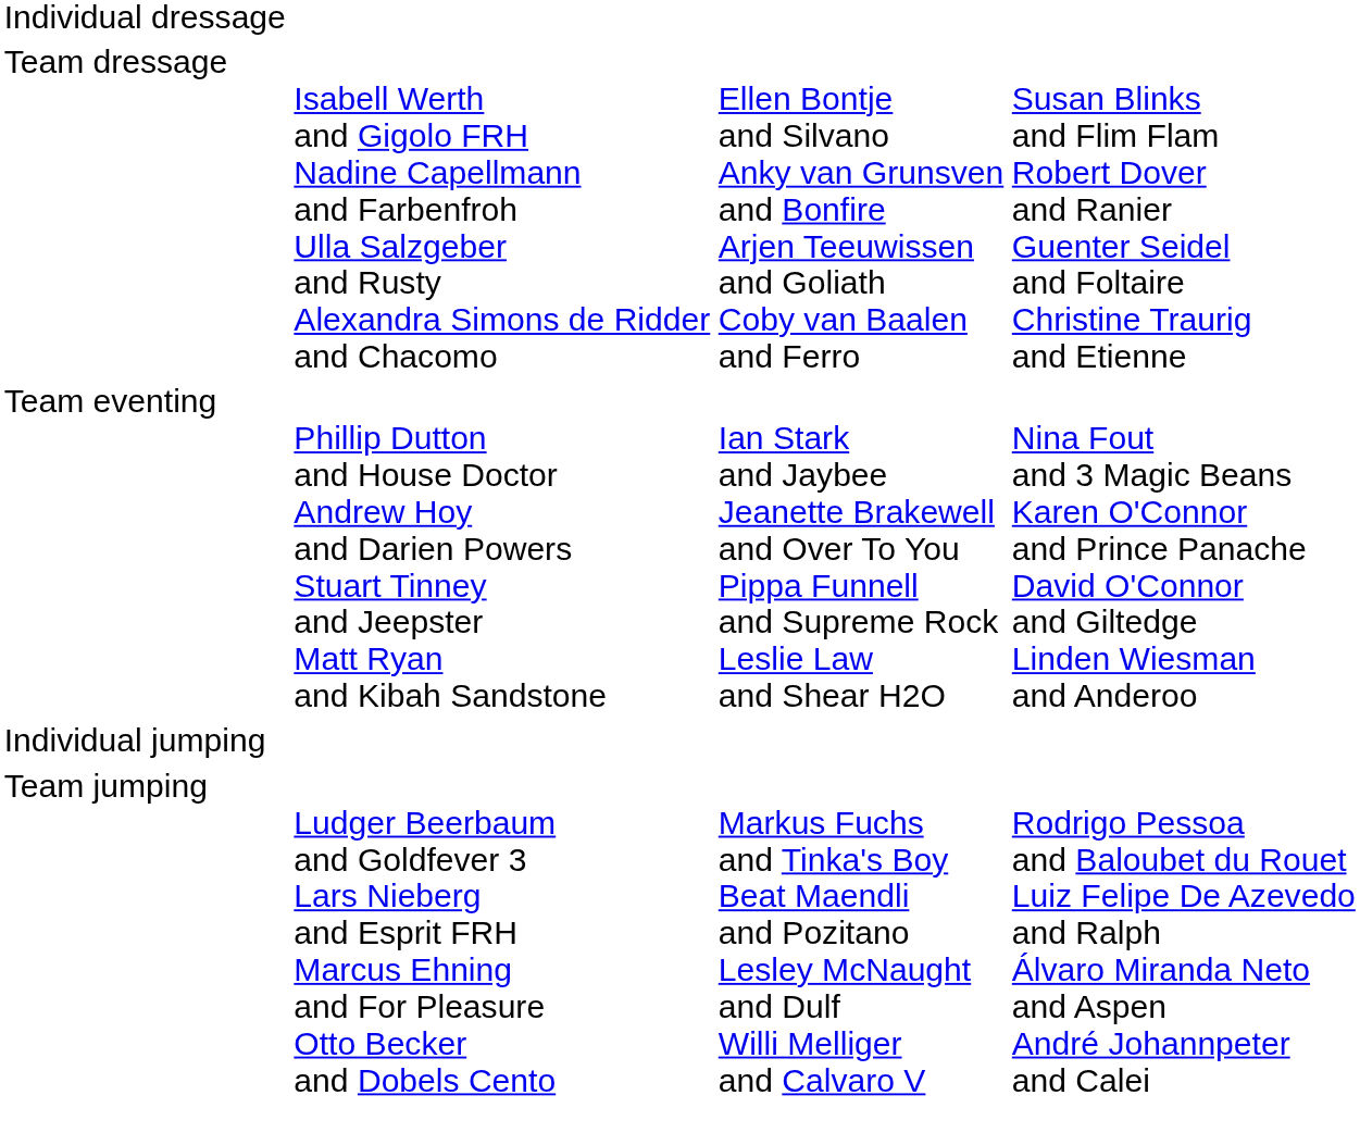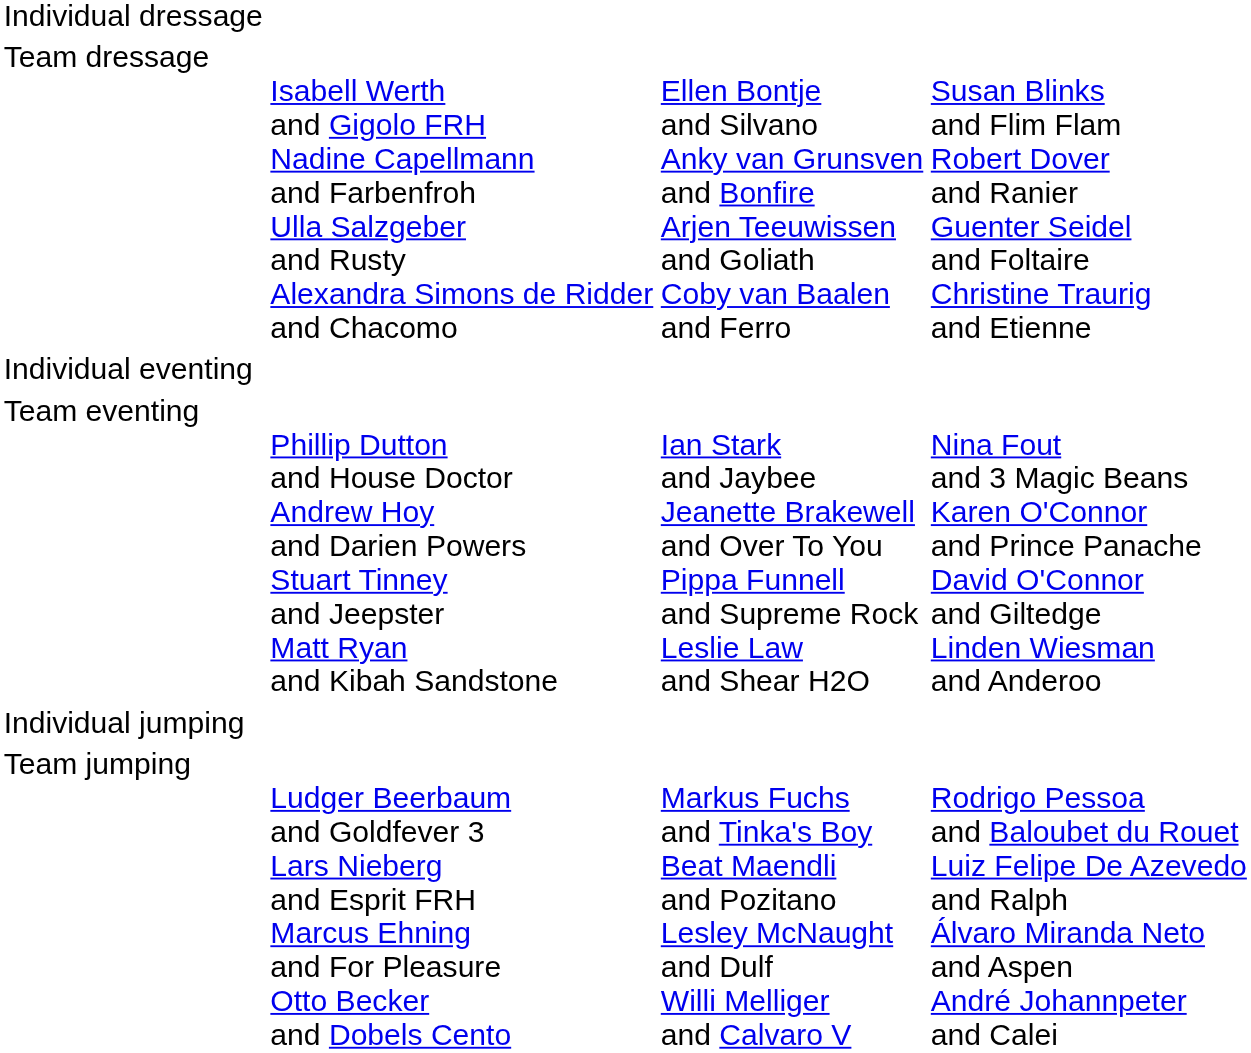+ row: Individual eventing
